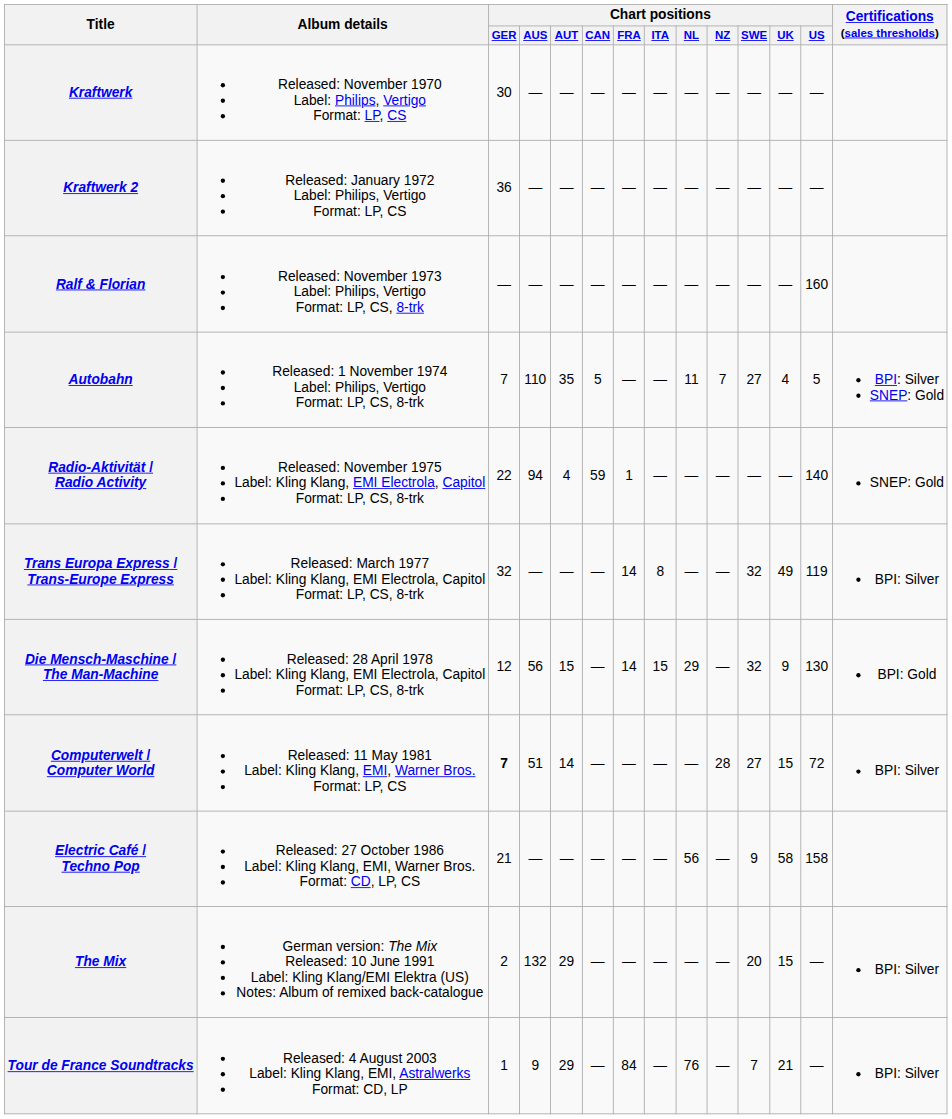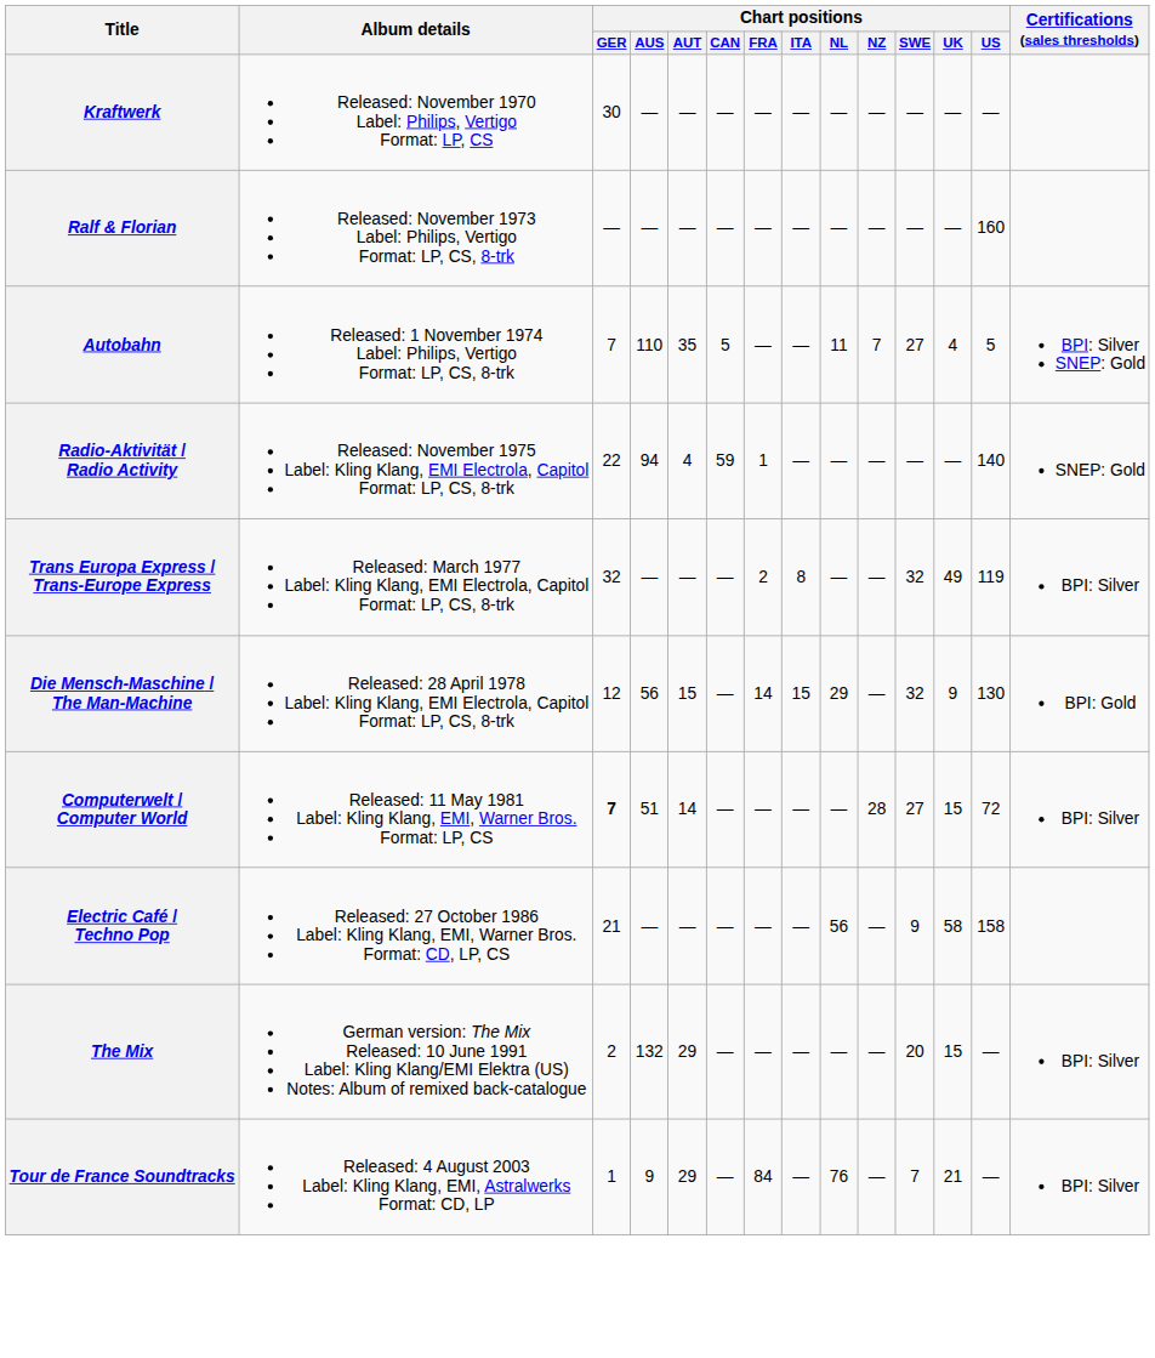- row: Kraftwerk 2 | Released: January 1972 Label: Philips, Vertigo Format: LP, CS | 36 | — | — | — | — | — | — | — | — | — | —
Trans Europa Express / Trans-Europe Express | Chart positions / FRA: 14 -> 2
